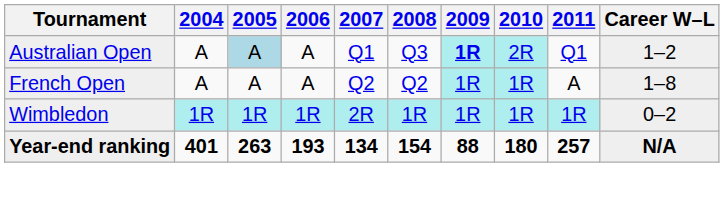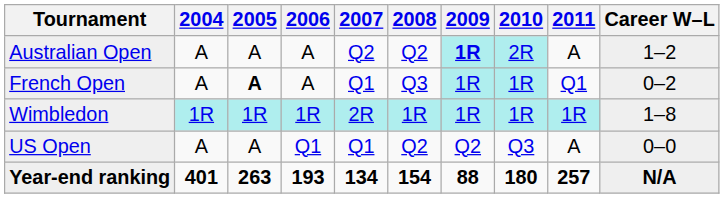Australian Open | 2005: lightblue background -> no background
Australian Open | 2007: Q1 -> Q2
Australian Open | 2008: Q3 -> Q2
Australian Open | 2011: Q1 -> A
French Open | 2005: normal -> bold
French Open | 2007: Q2 -> Q1
French Open | 2008: Q2 -> Q3
French Open | 2011: A -> Q1
French Open | Career W–L: 1–8 -> 0–2
Wimbledon | Career W–L: 0–2 -> 1–8
+ row: US Open | A | A | Q1 | Q1 | Q2 | Q2 | Q3 | A | 0–0
